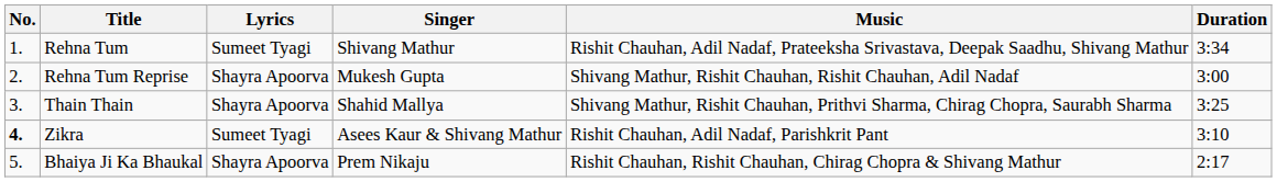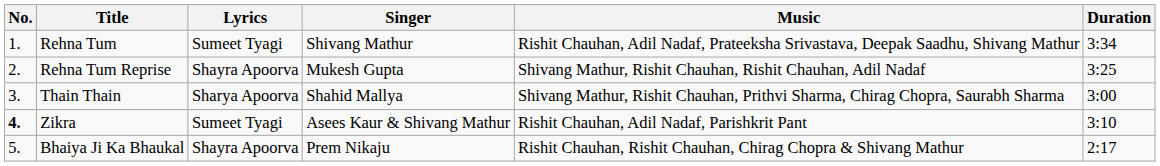Rehna Tum Reprise | Duration: 3:00 -> 3:25
Thain Thain | Lyrics: Shayra Apoorva -> Sharya Apoorva
Thain Thain | Duration: 3:25 -> 3:00
